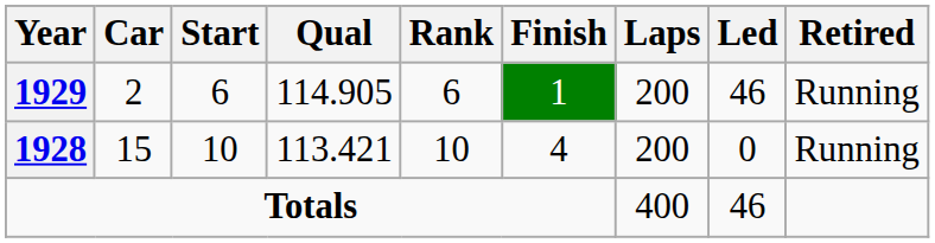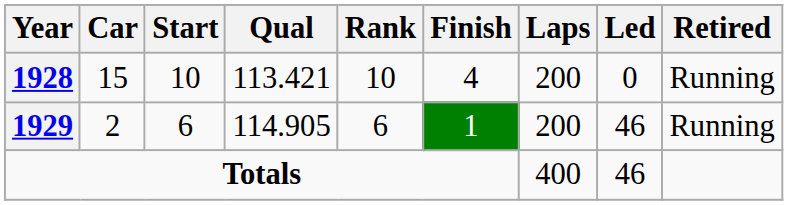rows swapped: 1928 <-> 1929
